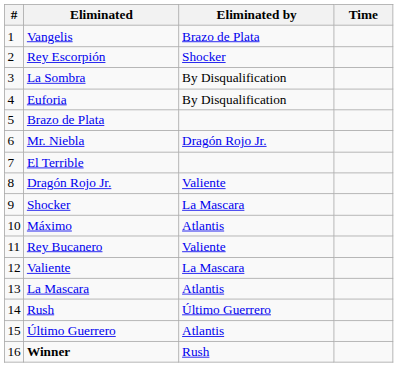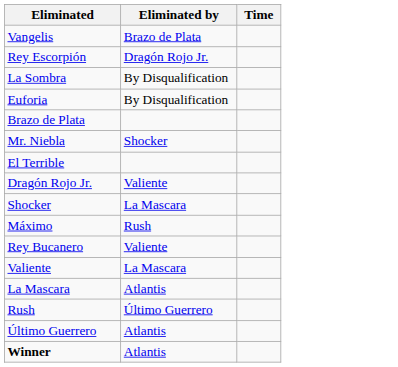- column: # | 1 | 2 | 3 | 4 | 5 | 6 | 7 | 8 | 9 | 10 | 11 | 12 | 13 | 14 | 15 | 16
Rey Escorpión | Eliminated by: Shocker -> Dragón Rojo Jr.
Mr. Niebla | Eliminated by: Dragón Rojo Jr. -> Shocker
Máximo | Eliminated by: Atlantis -> Rush
Winner | Eliminated by: Rush -> Atlantis
